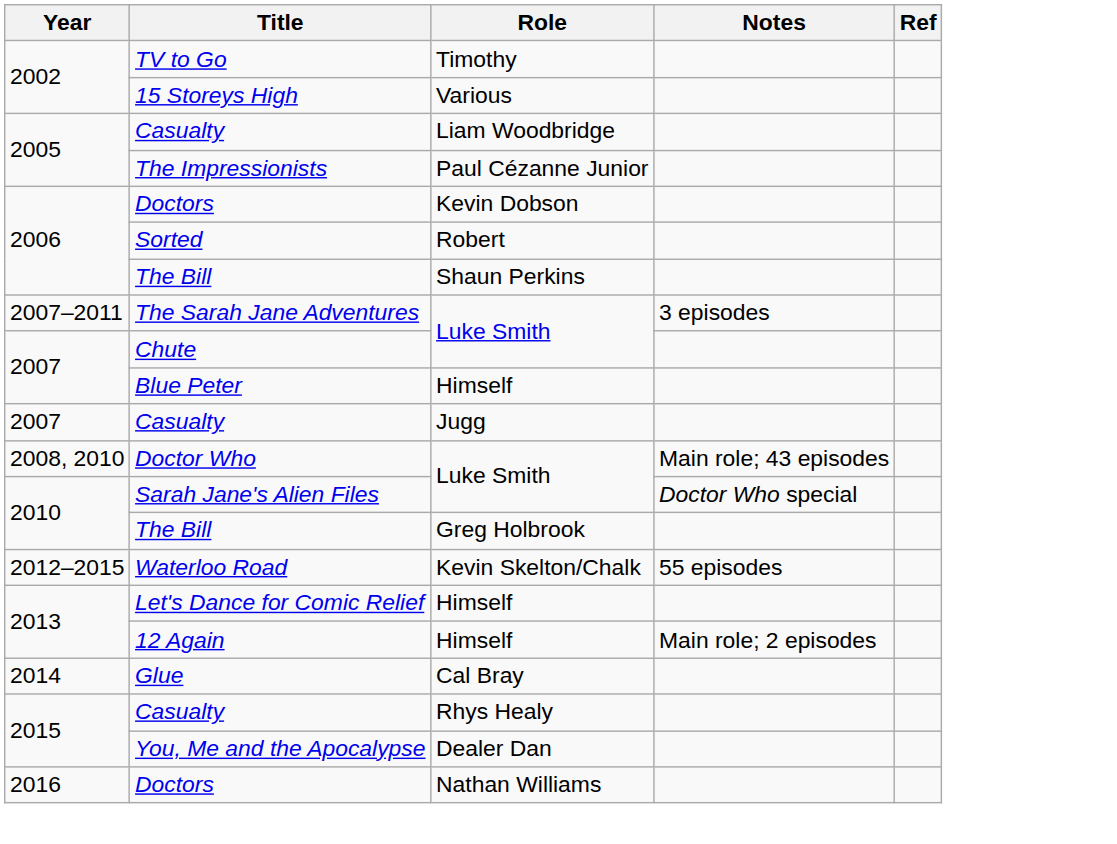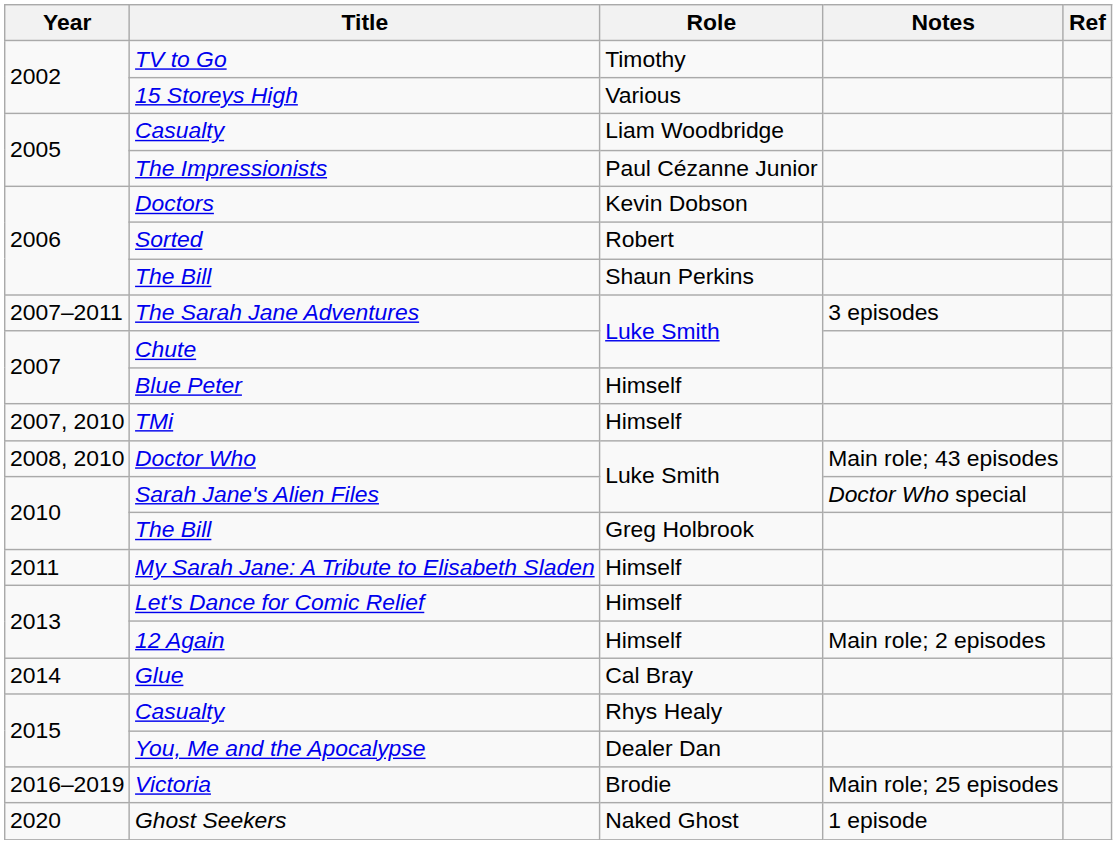+ row: 2007, 2010 | TMi | Himself
- row: 2007 | Casualty | Jugg
+ row: 2011 | My Sarah Jane: A Tribute to Elisabeth Sladen | Himself
- row: 2012–2015 | Waterloo Road | Kevin Skelton/Chalk | 55 episodes
+ row: 2016–2019 | Victoria | Brodie | Main role; 25 episodes
- row: 2016 | Doctors | Nathan Williams
+ row: 2020 | Ghost Seekers | Naked Ghost | 1 episode
